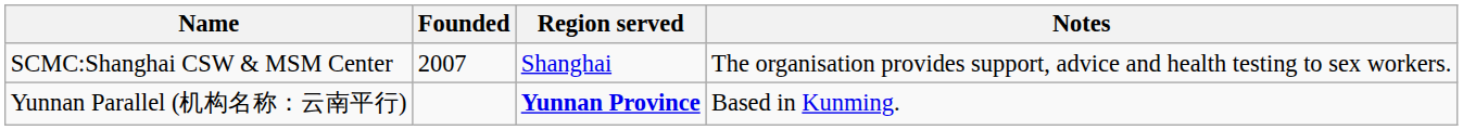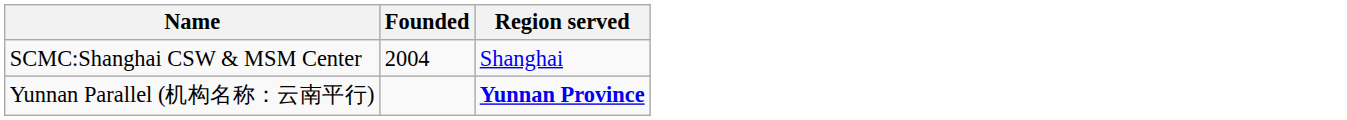- column: Notes | The organisation provides support, advice and health testing to sex workers. | Based in Kunming.
SCMC:Shanghai CSW & MSM Center | Founded: 2007 -> 2004
